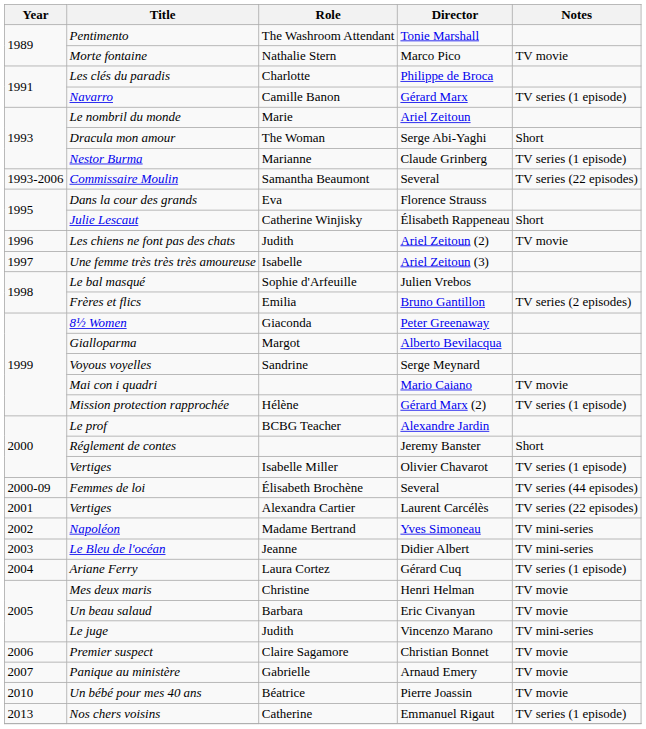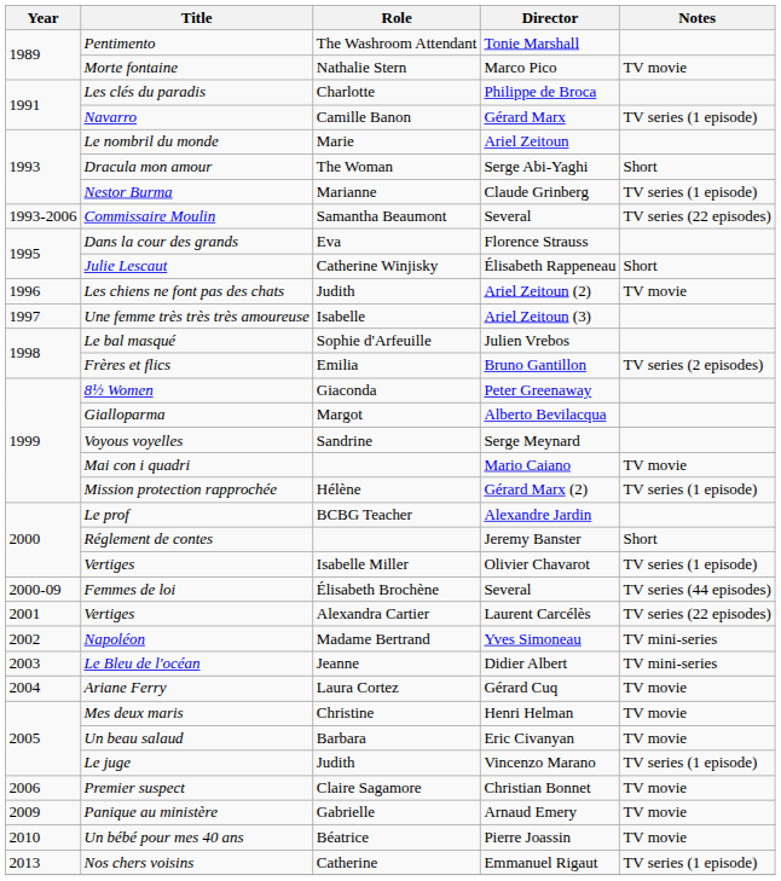Ariane Ferry | Notes: TV series (1 episode) -> TV movie
Le juge | Notes: TV mini-series -> TV series (1 episode)
Panique au ministère | Year: 2007 -> 2009
